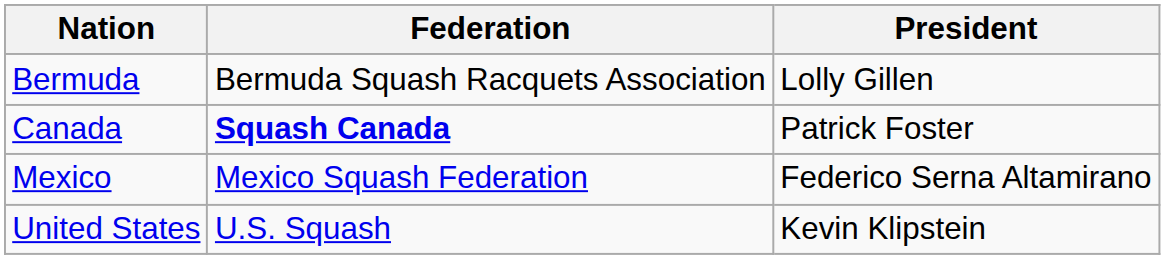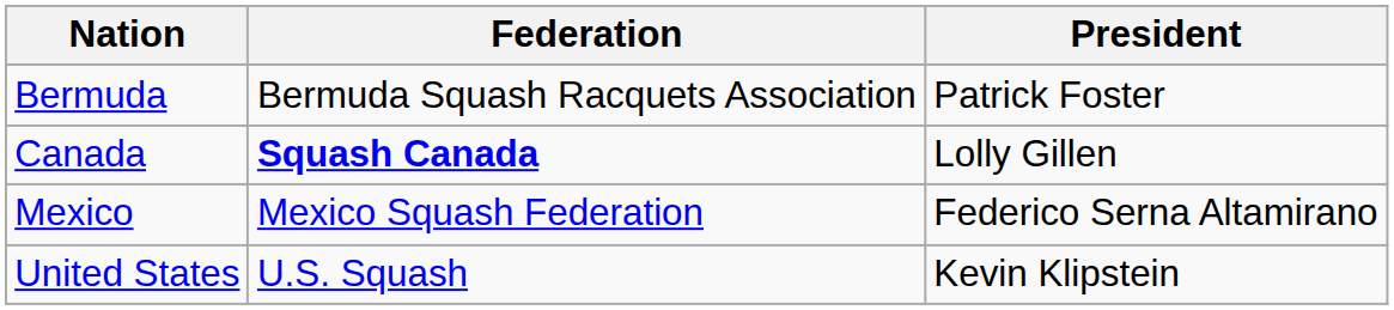Bermuda | President: Lolly Gillen -> Patrick Foster
Canada | President: Patrick Foster -> Lolly Gillen
